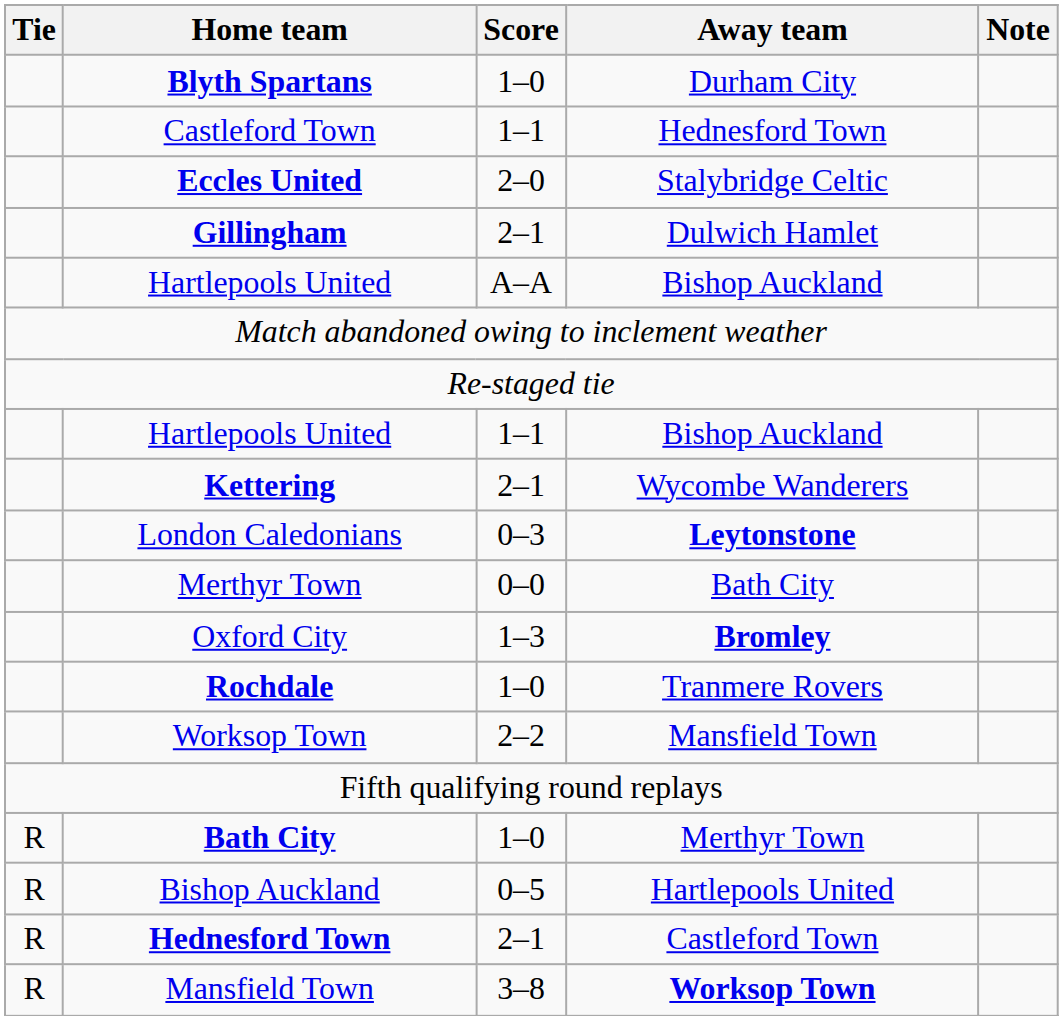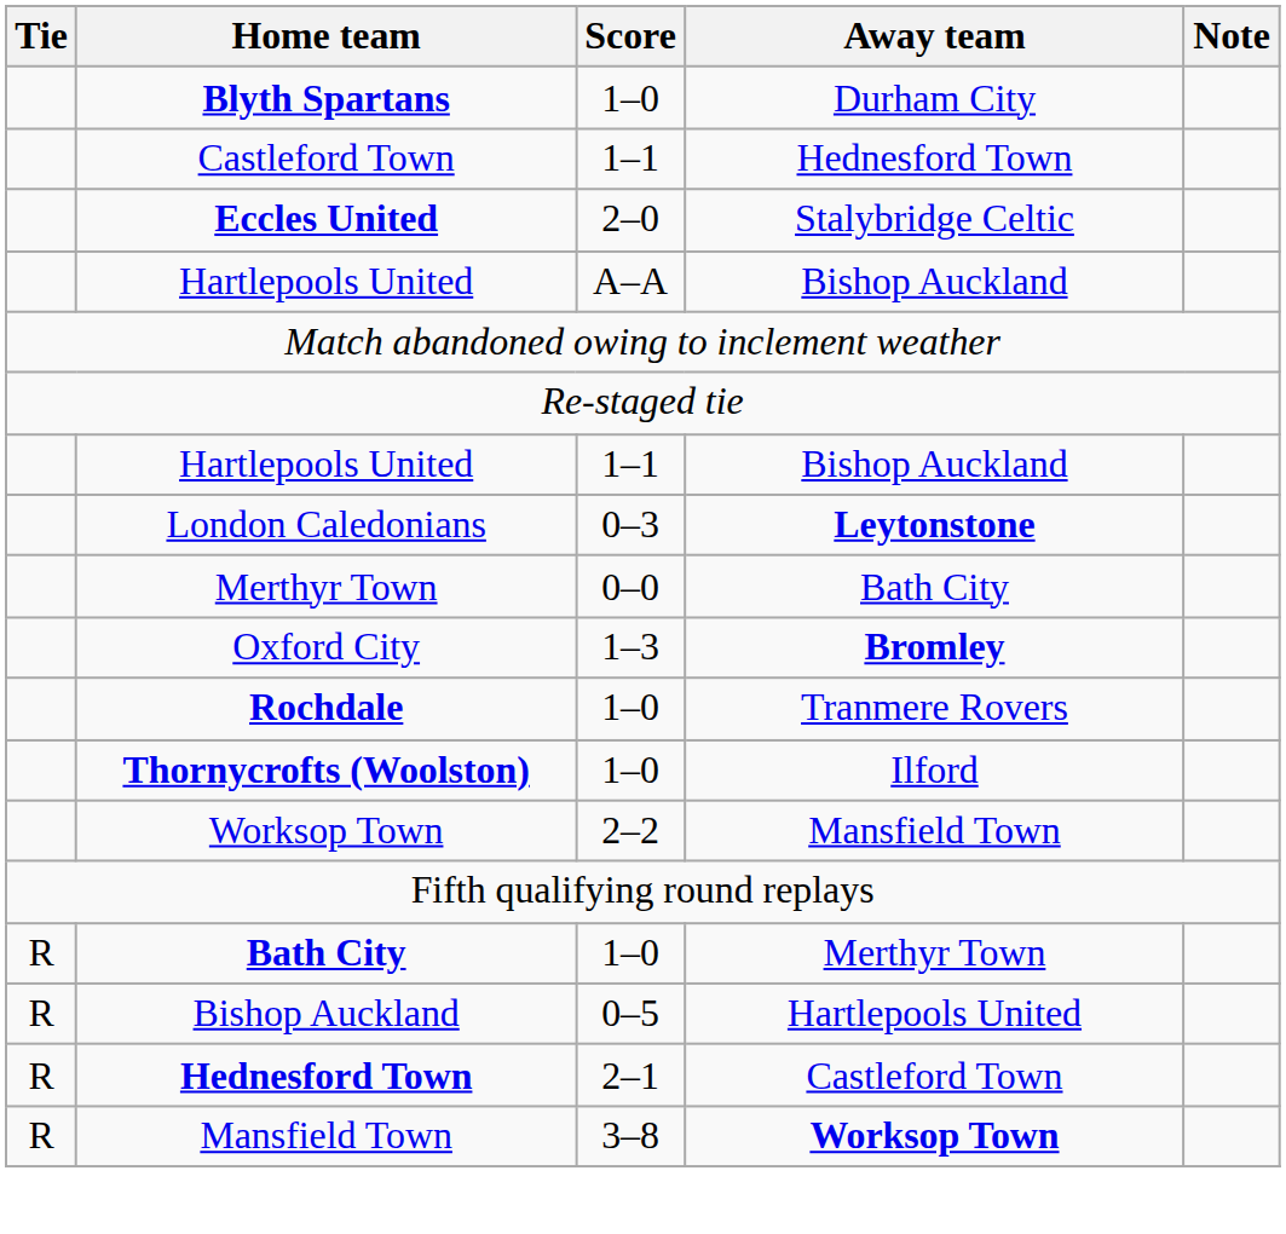- row: Gillingham | 2–1 | Dulwich Hamlet
- row: Kettering | 2–1 | Wycombe Wanderers
+ row: Thornycrofts (Woolston) | 1–0 | Ilford
